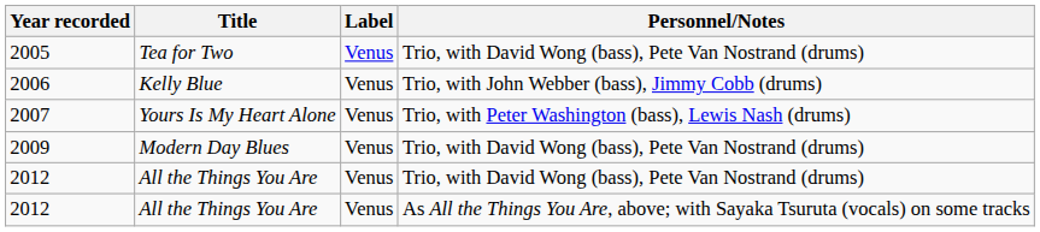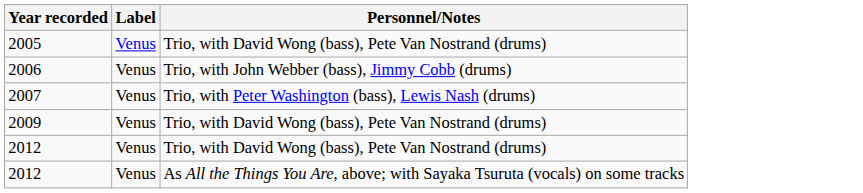- column: Title | Tea for Two | Kelly Blue | Yours Is My Heart Alone | Modern Day Blues | All the Things You Are | All the Things You Are
